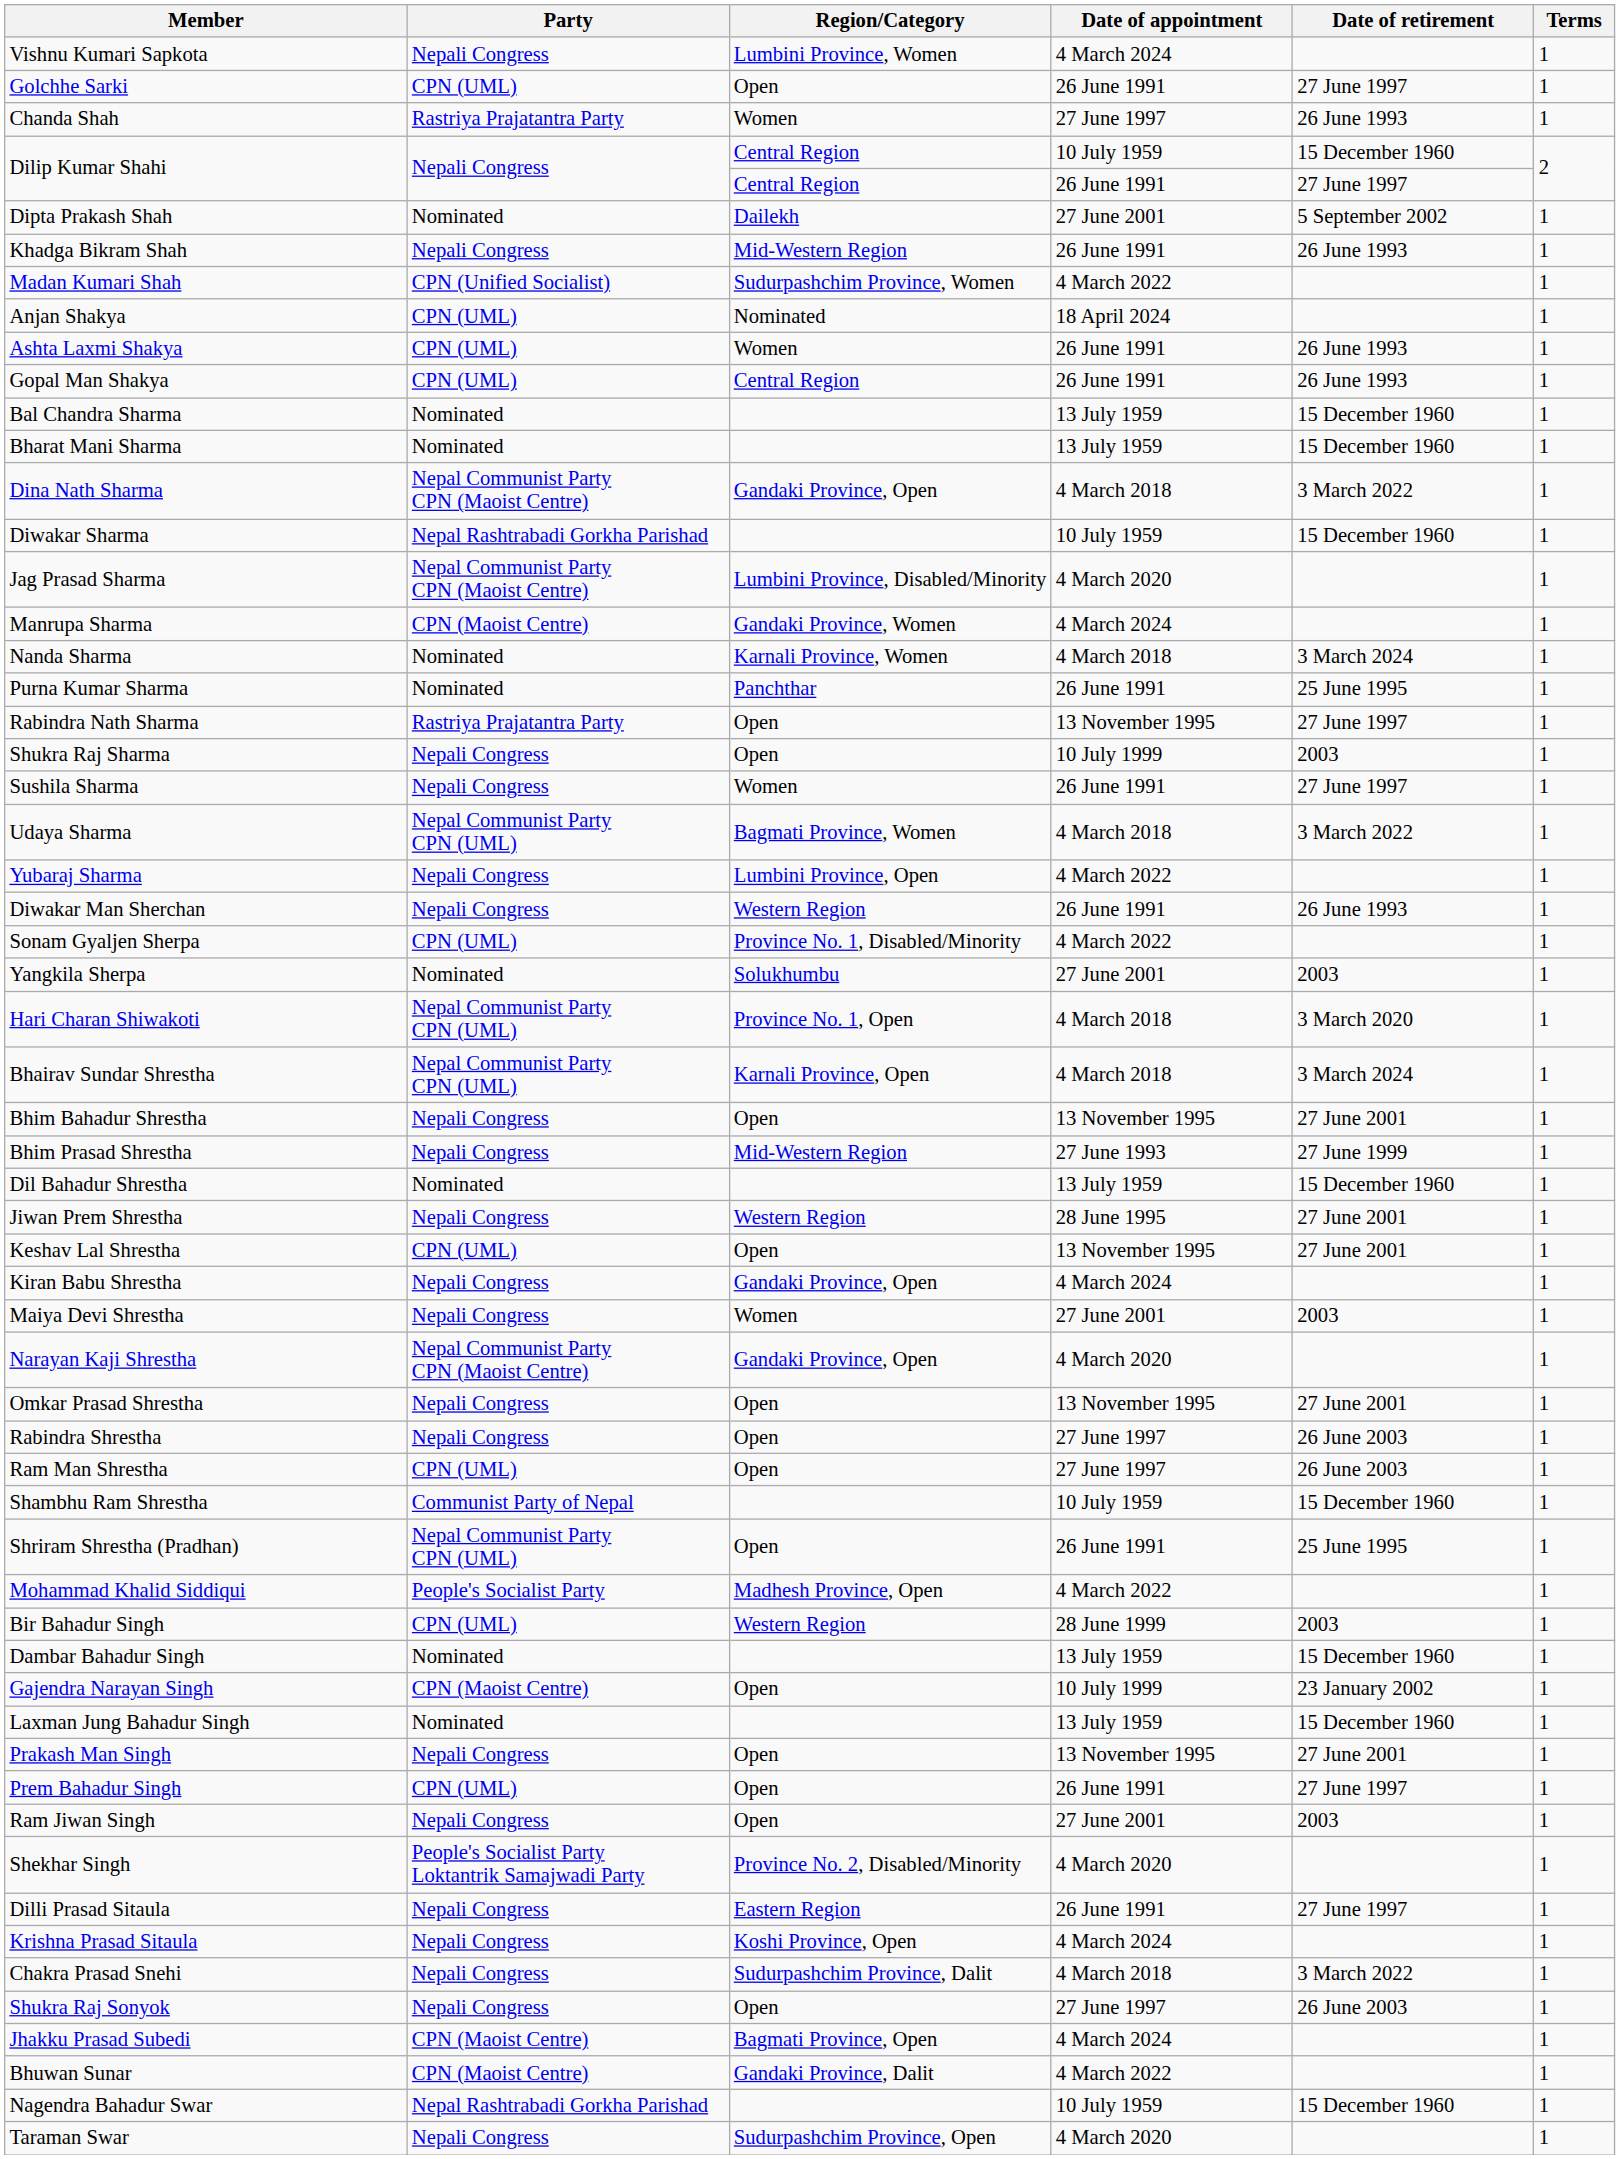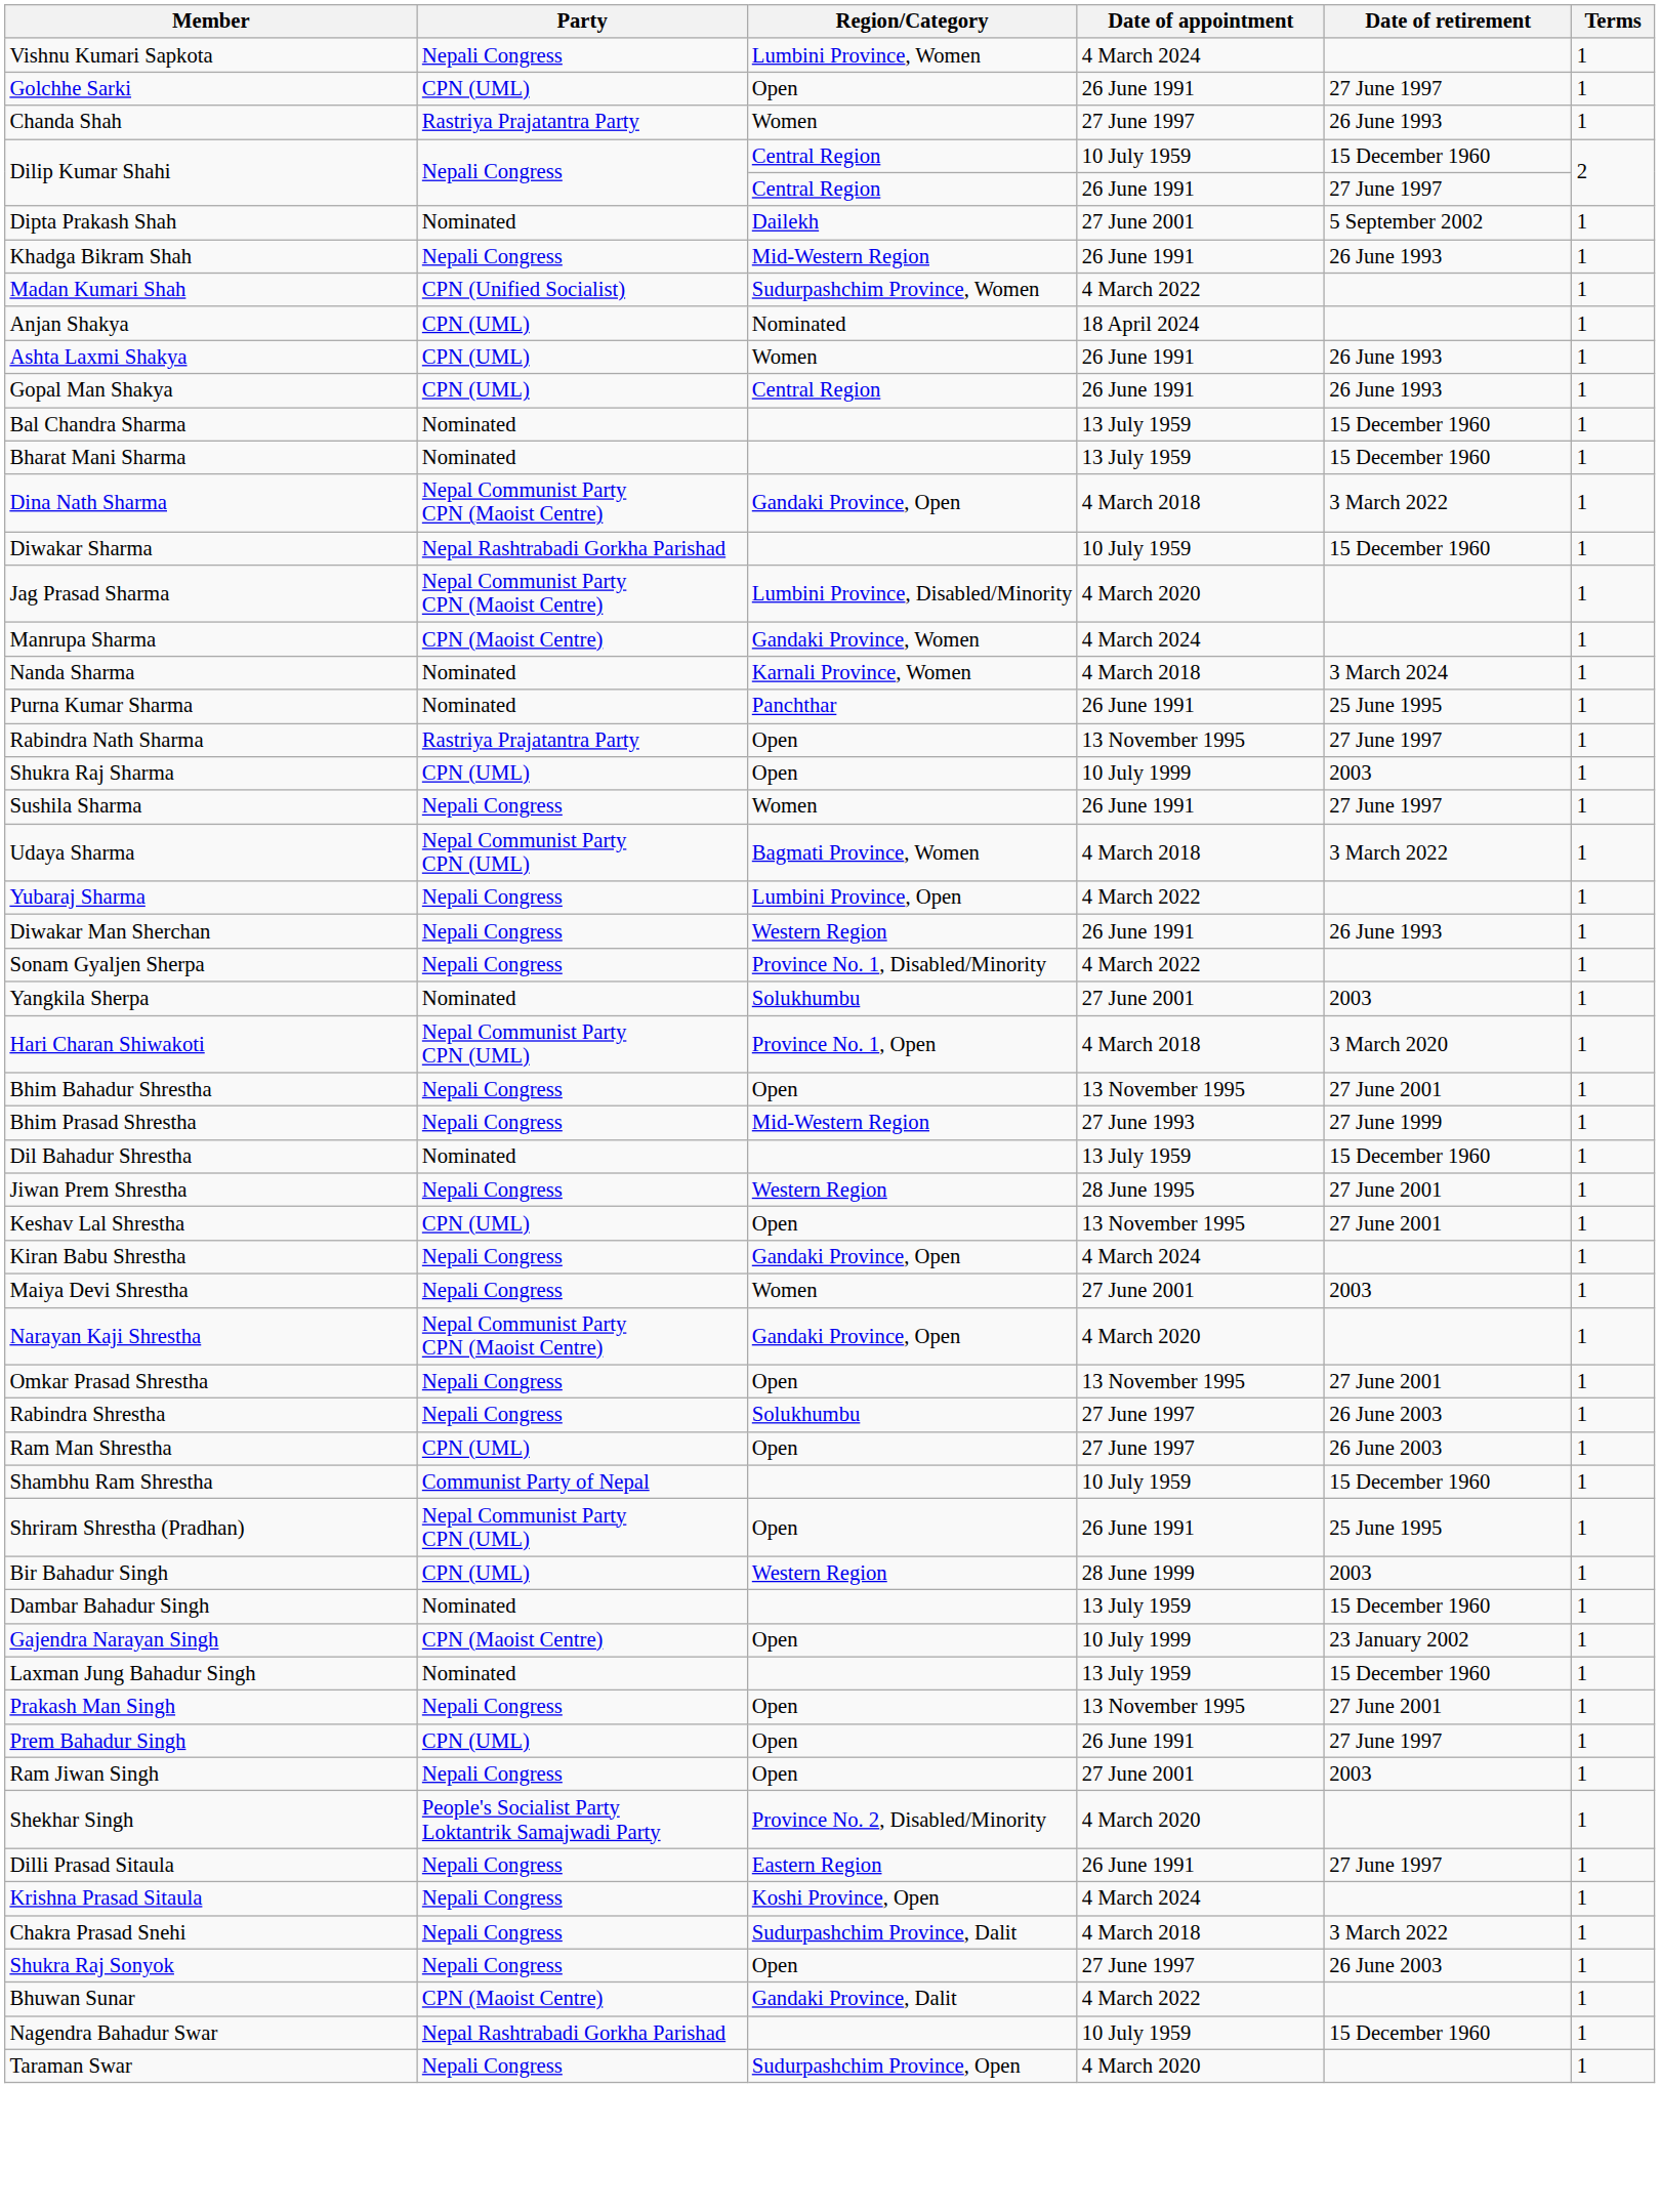Shukra Raj Sharma | Party: Nepali Congress -> CPN (UML)
Sonam Gyaljen Sherpa | Party: CPN (UML) -> Nepali Congress
- row: Bhairav Sundar Shrestha | Nepal Communist Party CPN (UML) | Karnali Province, Open | 4 March 2018 | 3 March 2024 | 1
Rabindra Shrestha | Region/Category: Open -> Solukhumbu
- row: Mohammad Khalid Siddiqui | People's Socialist Party | Madhesh Province, Open | 4 March 2022 | 1
- row: Jhakku Prasad Subedi | CPN (Maoist Centre) | Bagmati Province, Open | 4 March 2024 | 1
